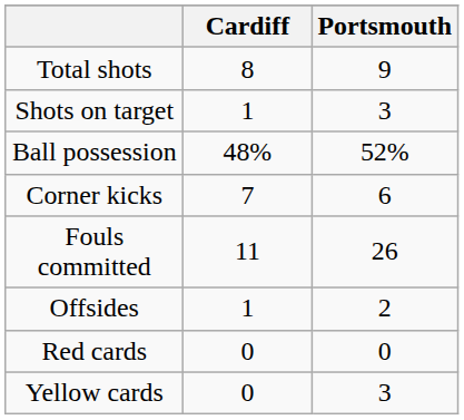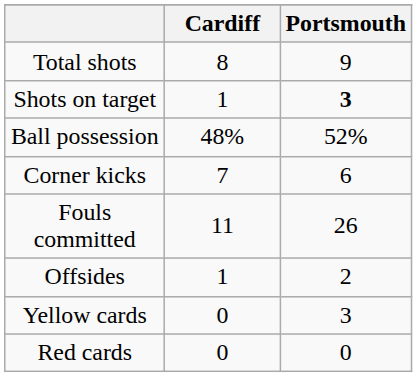Shots on target | Portsmouth: normal -> bold
rows swapped: Yellow cards <-> Red cards
